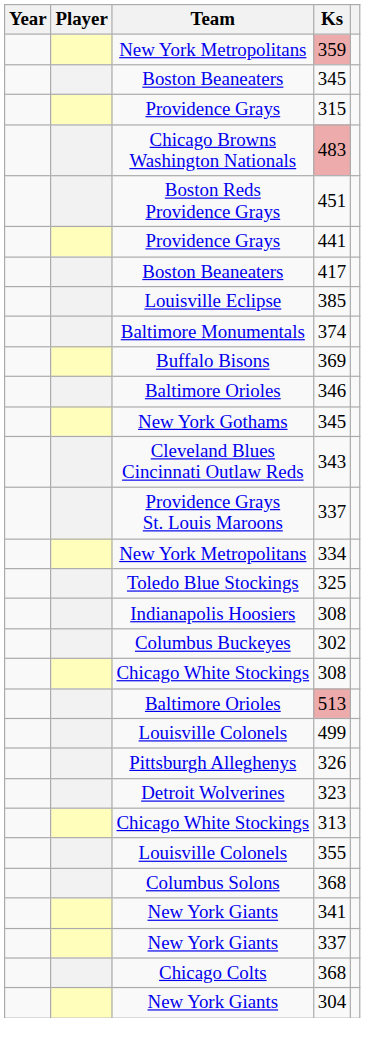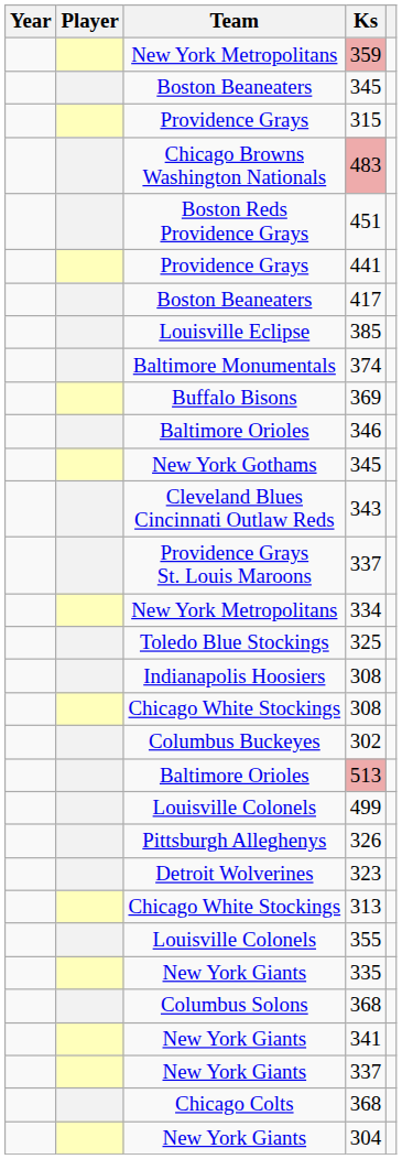rows swapped: 302 <-> Chicago White Stockings / 308
+ row: New York Giants | 335
